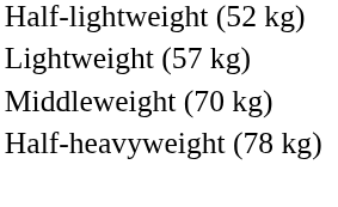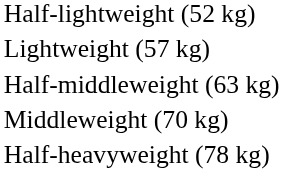+ row: Half-middleweight (63 kg)
